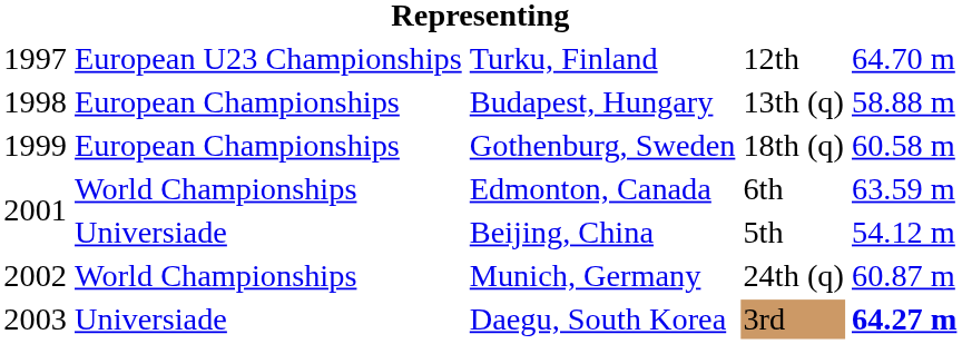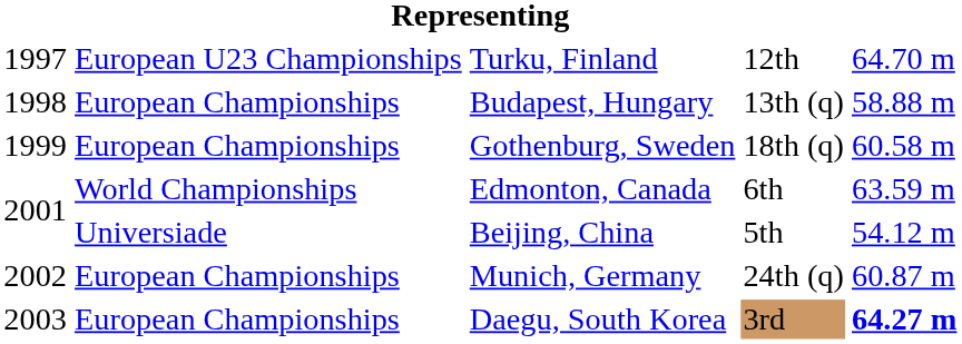Munich, Germany | column 2: World Championships -> European Championships
Daegu, South Korea | column 2: Universiade -> European Championships
